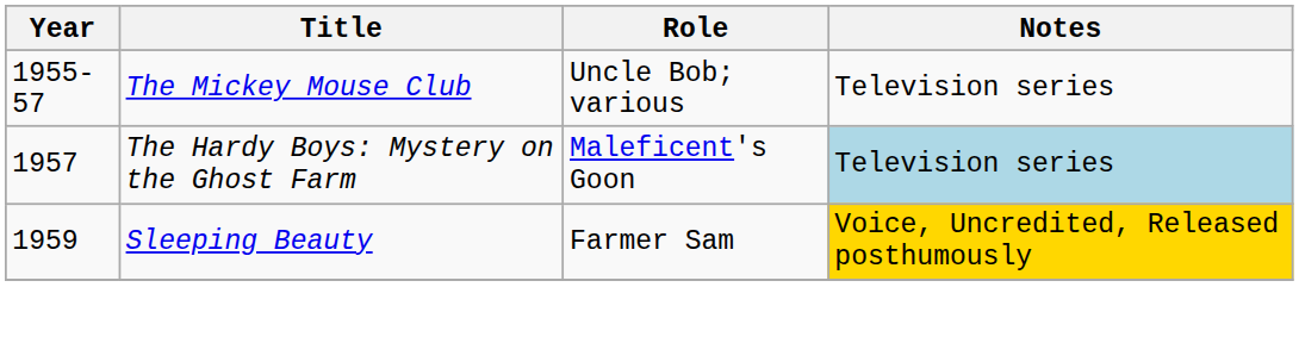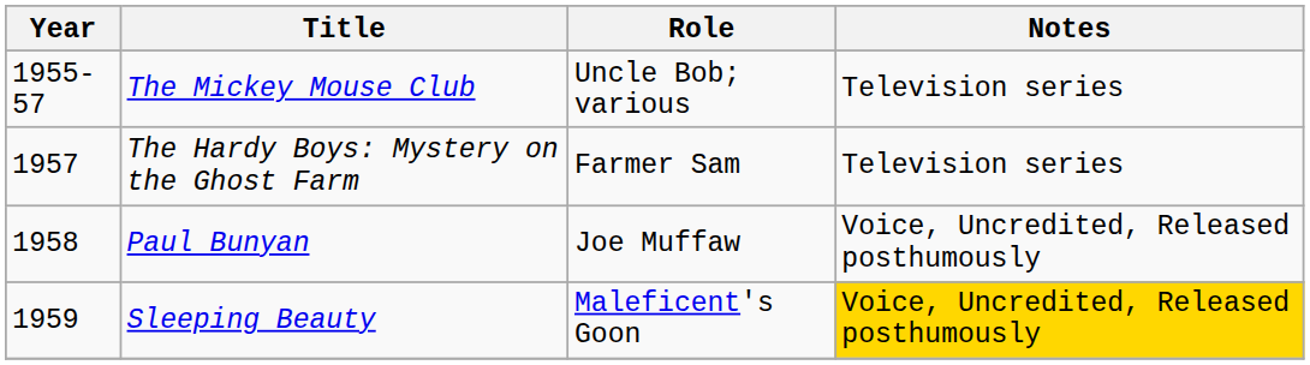The Hardy Boys: Mystery on the Ghost Farm | Role: Maleficent's Goon -> Farmer Sam
The Hardy Boys: Mystery on the Ghost Farm | Notes: lightblue background -> no background
+ row: 1958 | Paul Bunyan | Joe Muffaw | Voice, Uncredited, Released posthumously
Sleeping Beauty | Role: Farmer Sam -> Maleficent's Goon
